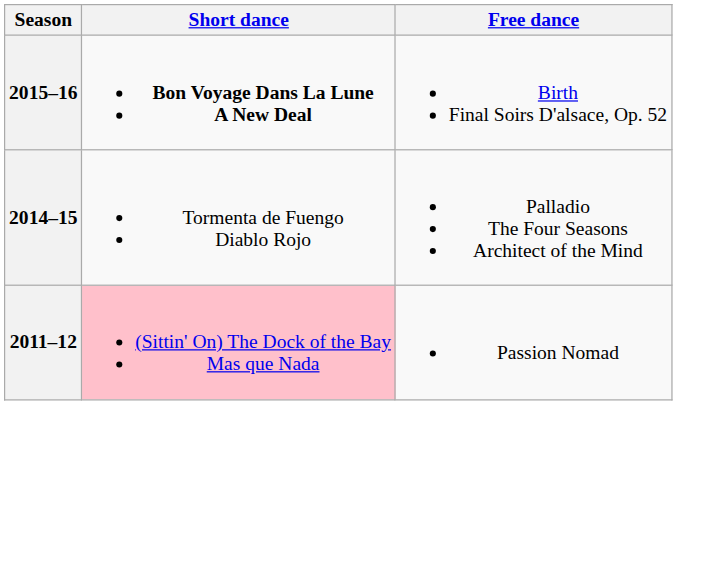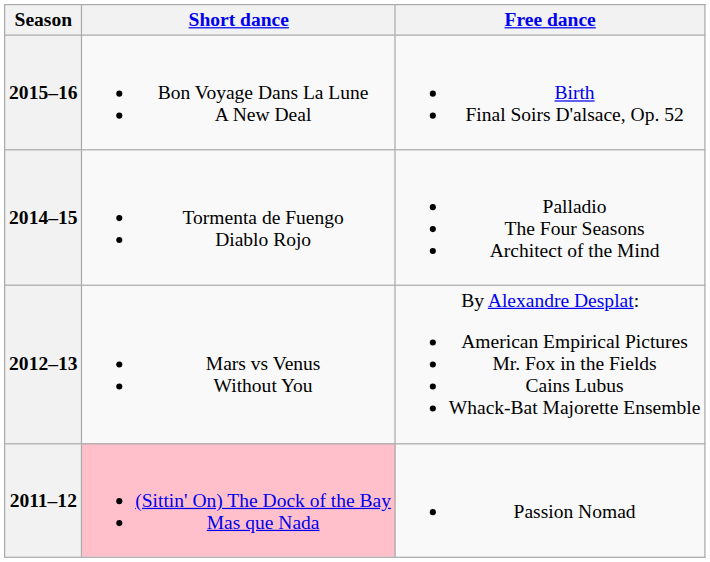2015–16 | Short dance: bold -> normal
+ row: 2012–13 | Mars vs Venus Without You | By Alexandre Desplat: American Empirical Pictures Mr. Fox in the Fields Cains Lubus Whack-Bat Majorette Ensemble
